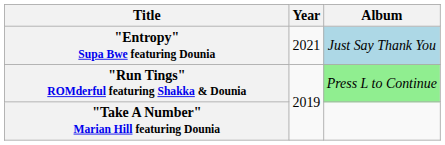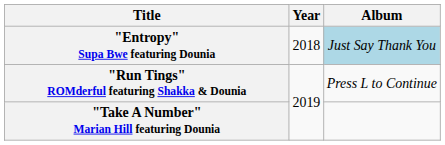"Entropy" Supa Bwe featuring Dounia | Year: 2021 -> 2018
"Run Tings" ROMderful featuring Shakka & Dounia | Album: lightgreen background -> no background
